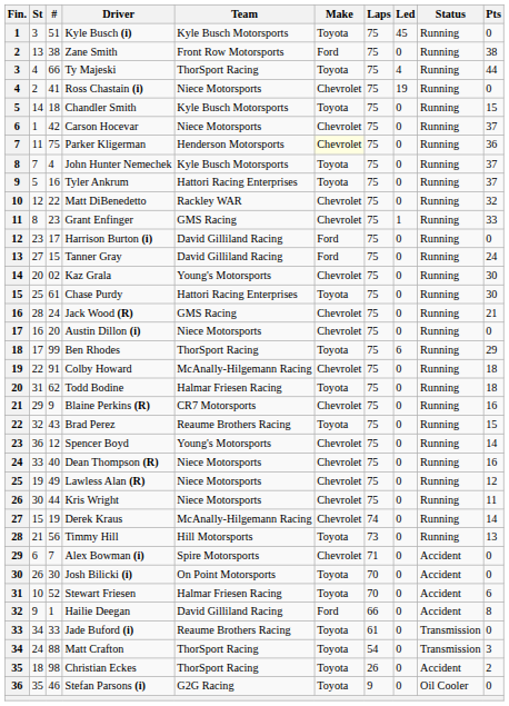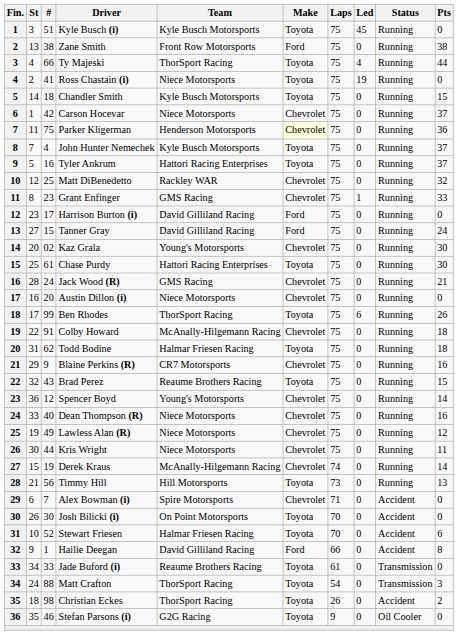Ross Chastain (i) | Make: Chevrolet -> Toyota
Matt DiBenedetto | #: 22 -> 25
Ben Rhodes | Pts: 29 -> 26
